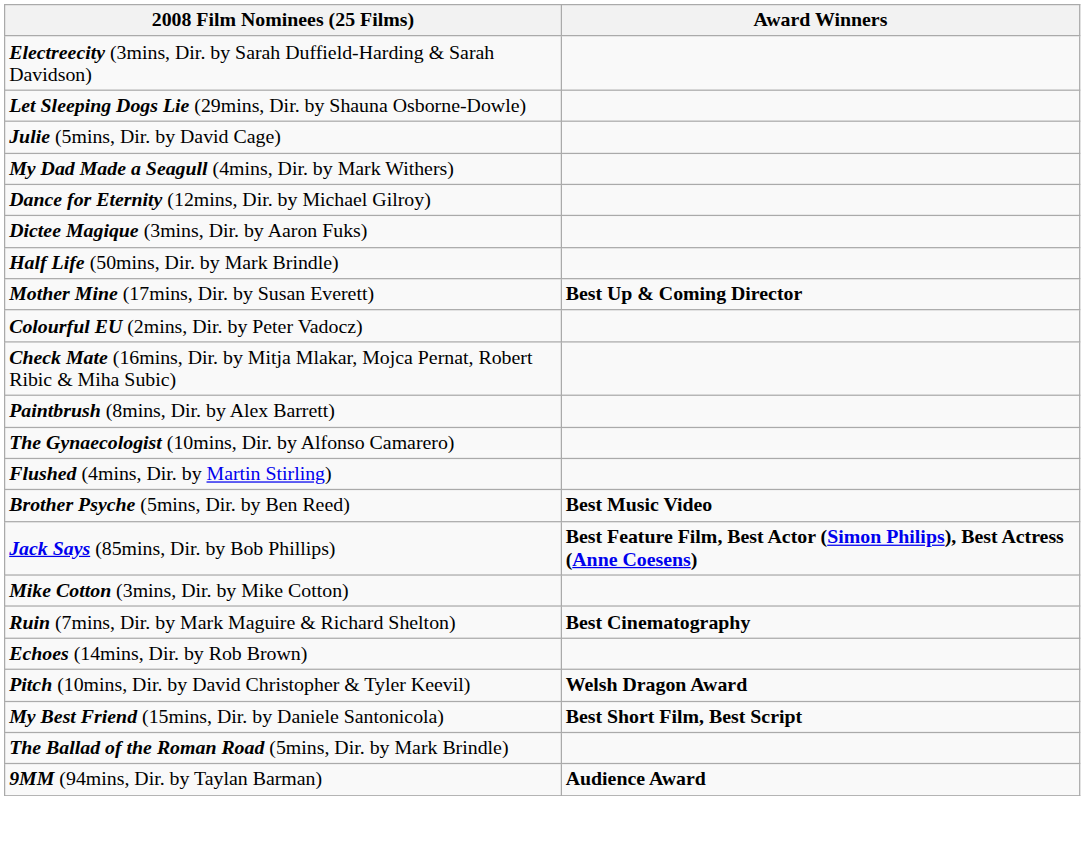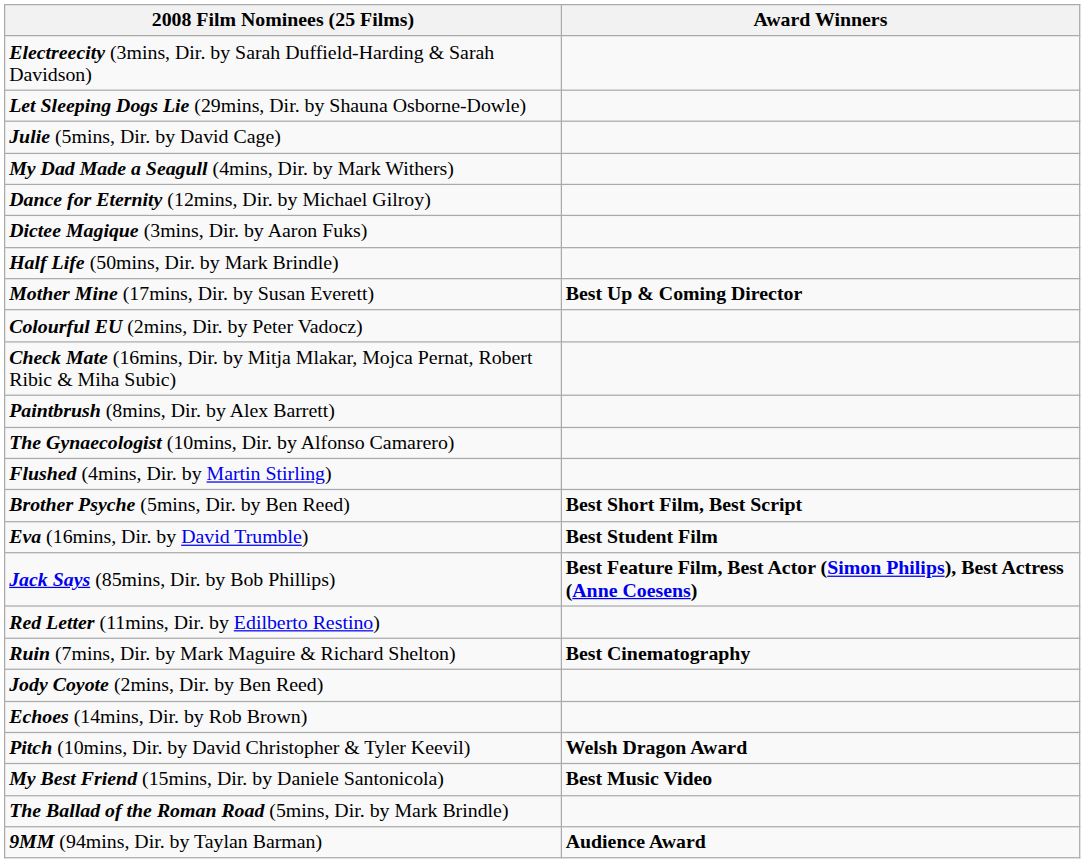Brother Psyche (5mins, Dir. by Ben Reed) | Award Winners: Best Music Video -> Best Short Film, Best Script
+ row: Eva (16mins, Dir. by David Trumble) | Best Student Film
- row: Mike Cotton (3mins, Dir. by Mike Cotton)
+ row: Red Letter (11mins, Dir. by Edilberto Restino)
+ row: Jody Coyote (2mins, Dir. by Ben Reed)
My Best Friend (15mins, Dir. by Daniele Santonicola) | Award Winners: Best Short Film, Best Script -> Best Music Video
